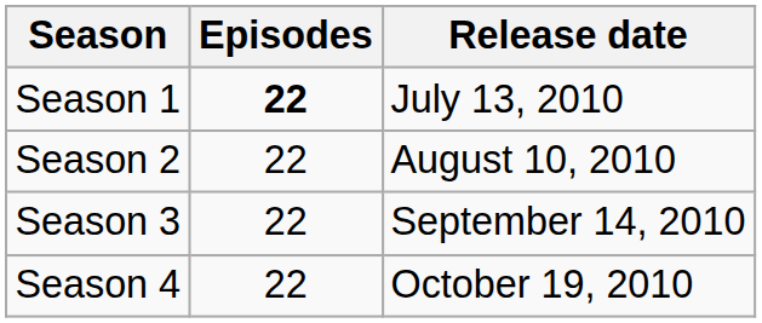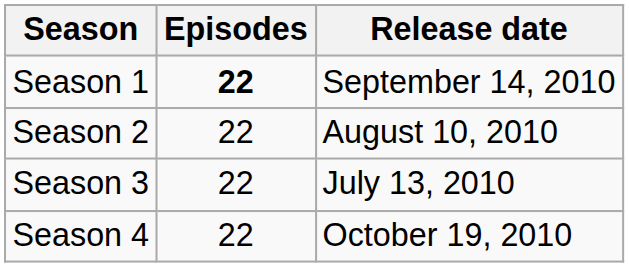Season 1 | Release date: July 13, 2010 -> September 14, 2010
Season 3 | Release date: September 14, 2010 -> July 13, 2010
